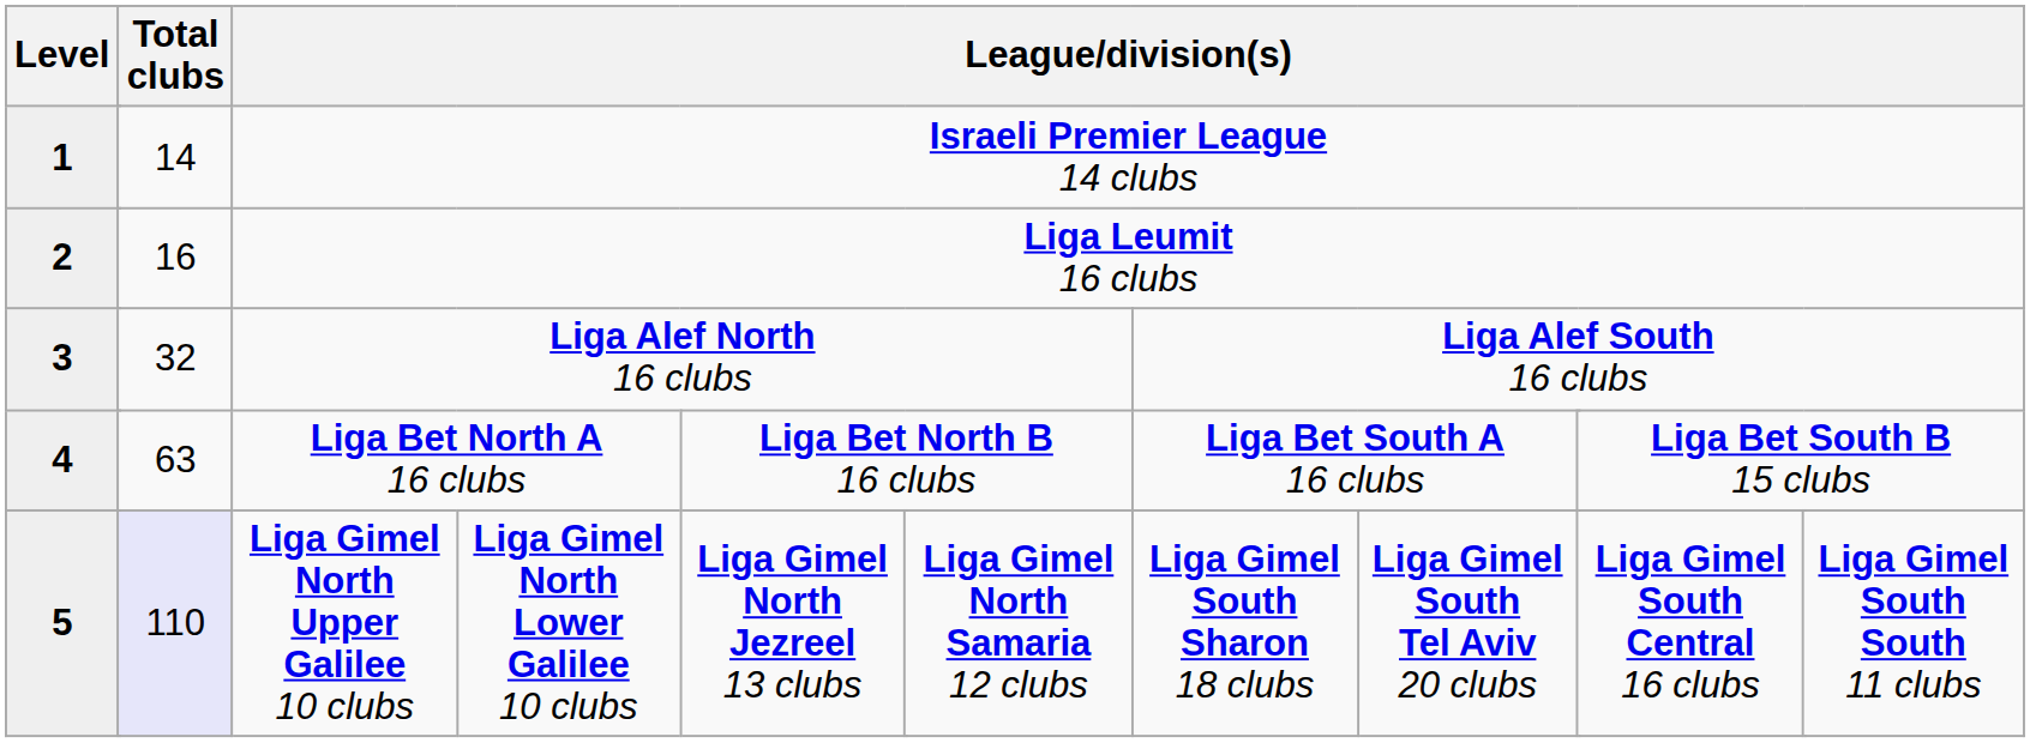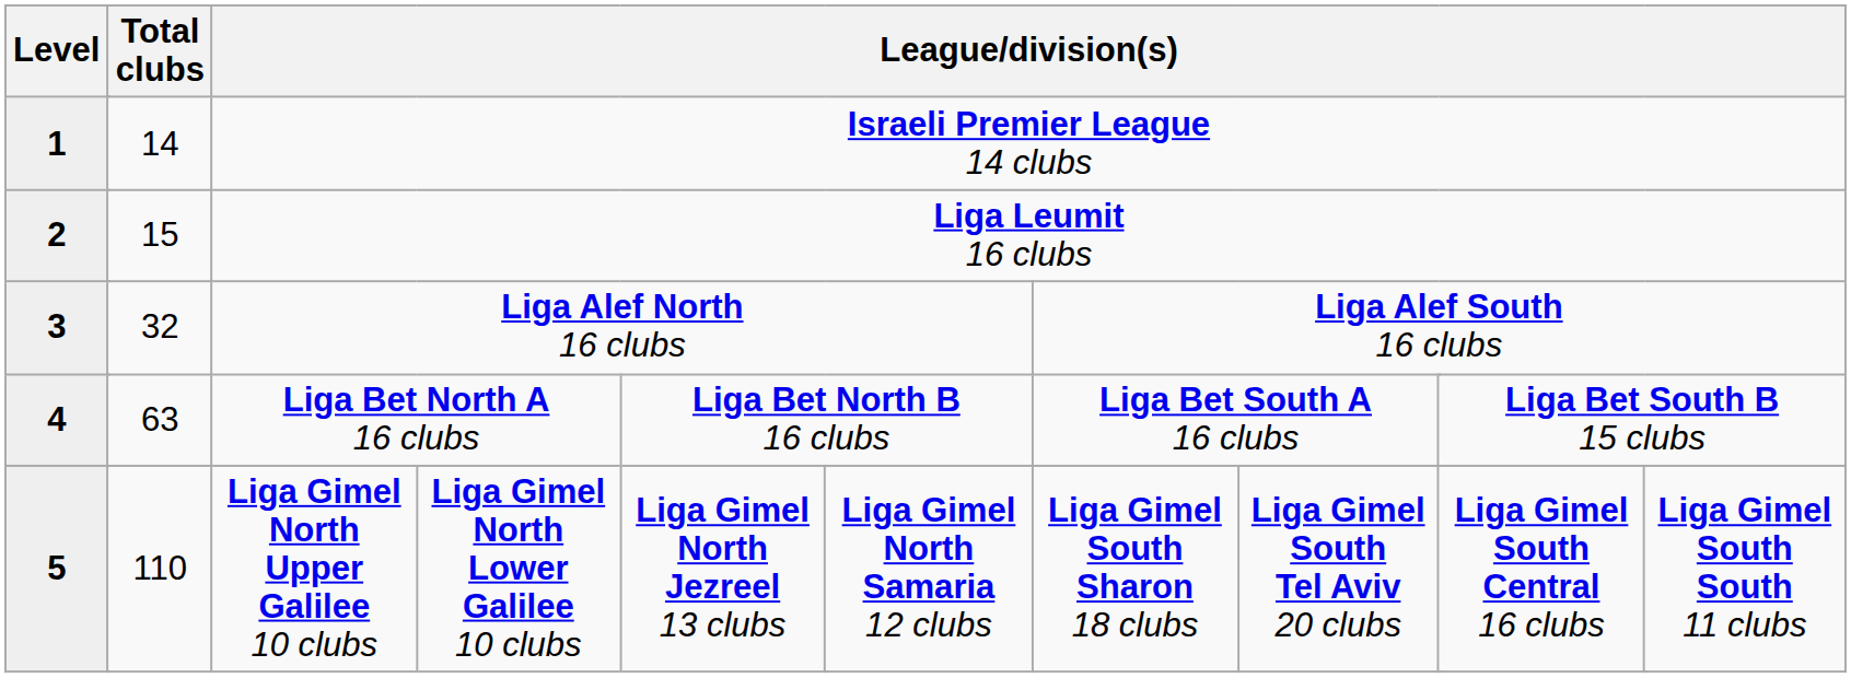Liga Leumit 16 clubs | Total clubs: 16 -> 15
Liga Gimel North Upper Galilee 10 clubs | Total clubs: lavender background -> no background
